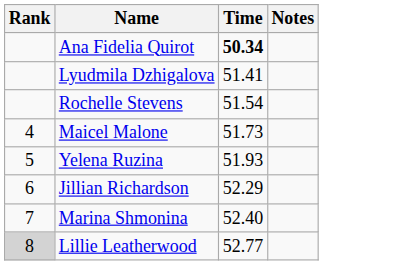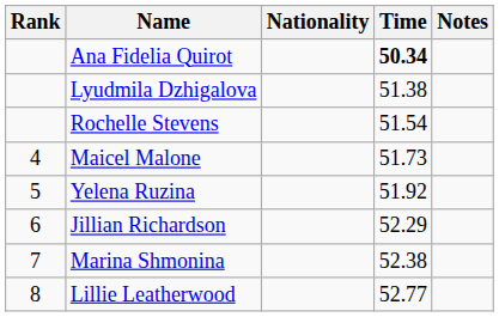+ column: Nationality
Lyudmila Dzhigalova | Time: 51.41 -> 51.38
Yelena Ruzina | Time: 51.93 -> 51.92
Marina Shmonina | Time: 52.40 -> 52.38
Lillie Leatherwood | Rank: lightgrey background -> no background
